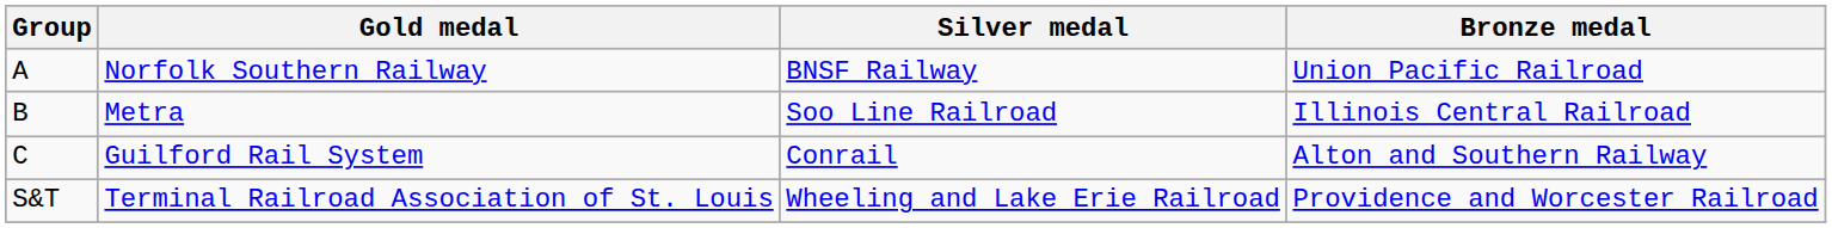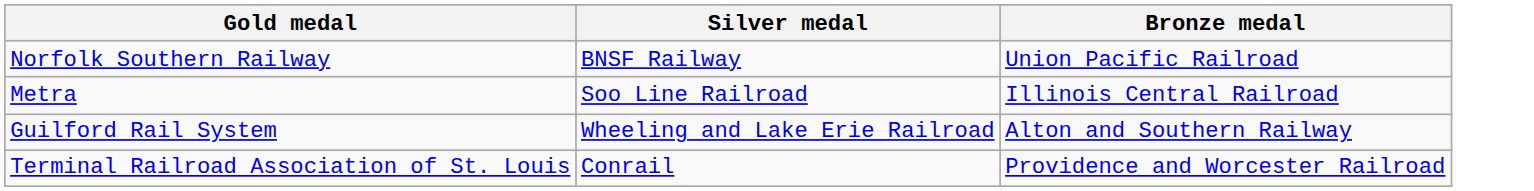- column: Group | A | B | C | S&T
Guilford Rail System | Silver medal: Conrail -> Wheeling and Lake Erie Railroad
Terminal Railroad Association of St. Louis | Silver medal: Wheeling and Lake Erie Railroad -> Conrail
